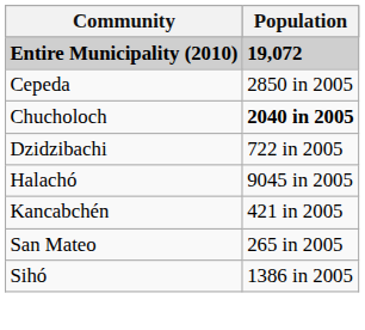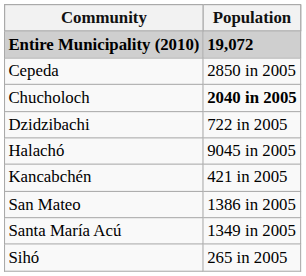San Mateo | Population: 265 in 2005 -> 1386 in 2005
+ row: Santa María Acú | 1349 in 2005
Sihó | Population: 1386 in 2005 -> 265 in 2005
